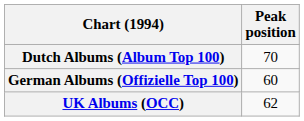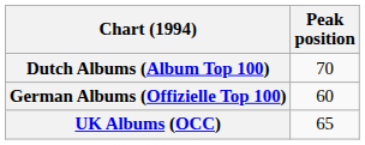UK Albums (OCC) | Peak position: 62 -> 65
